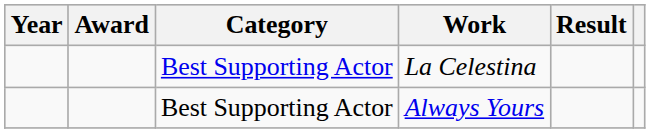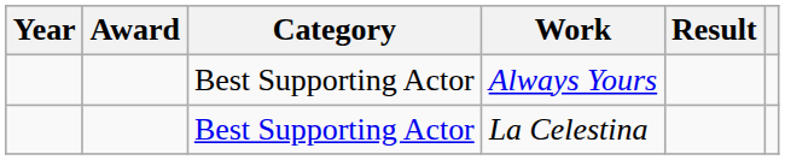rows swapped: La Celestina <-> Always Yours
